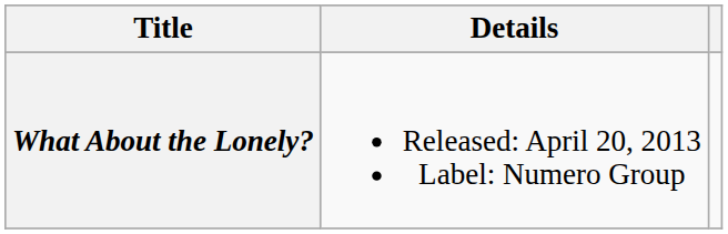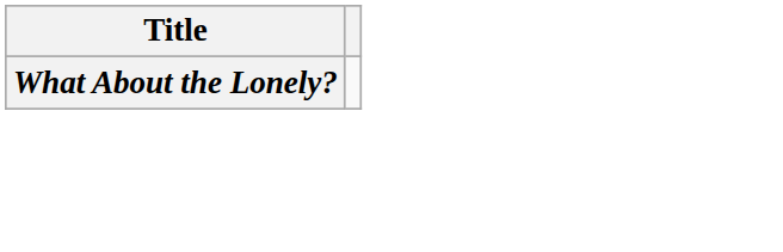- column: Details | Released: April 20, 2013 Label: Numero Group
